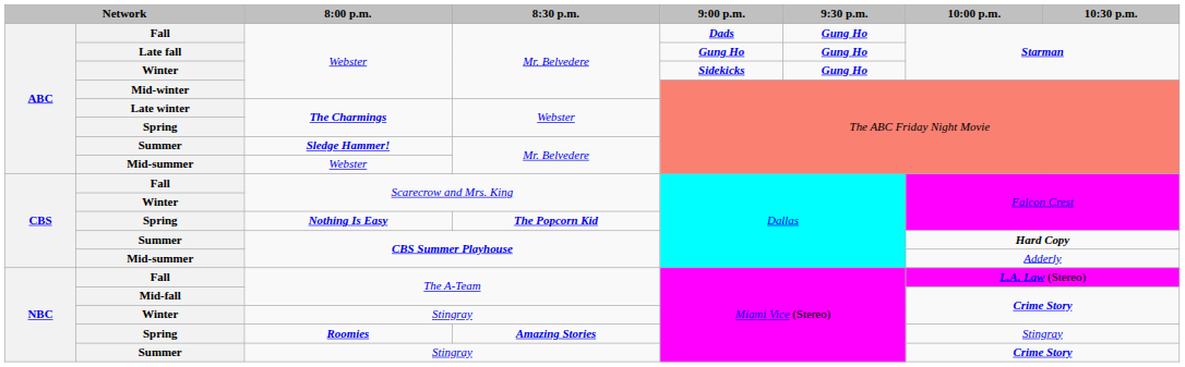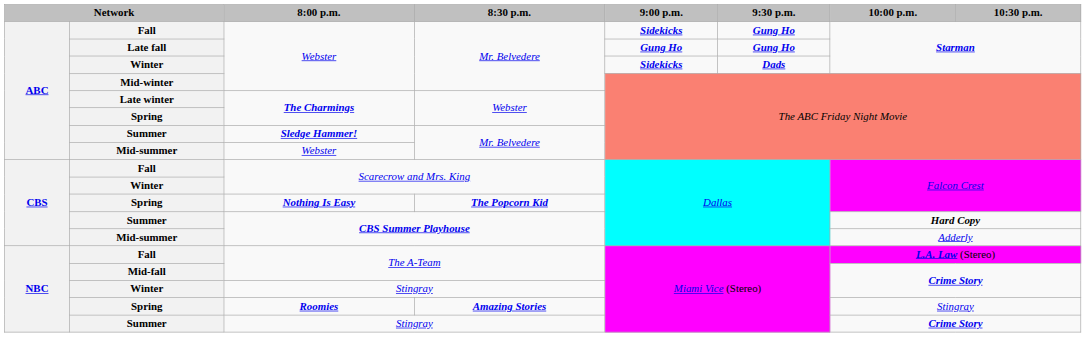Fall / Webster | 9:00 p.m.: Dads -> Sidekicks
Winter / Webster | 9:30 p.m.: Gung Ho -> Dads
